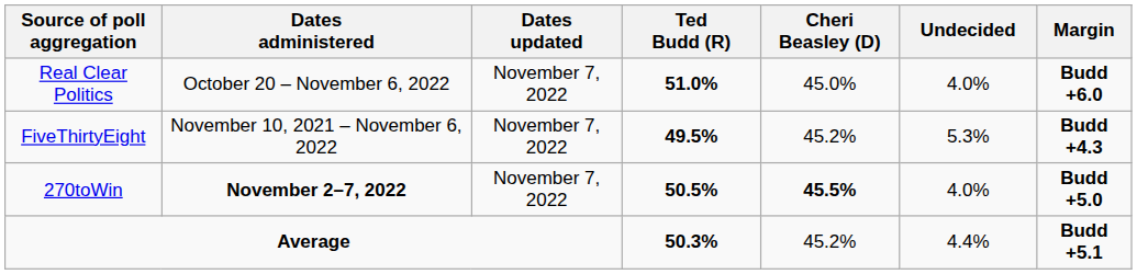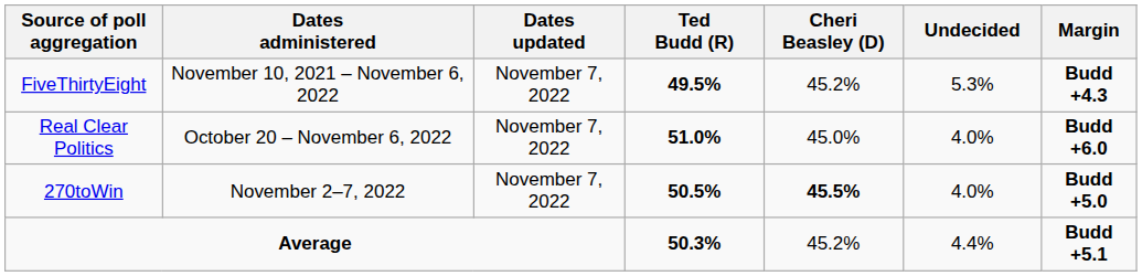rows swapped: Real Clear Politics <-> FiveThirtyEight
270toWin | Dates administered: bold -> normal
